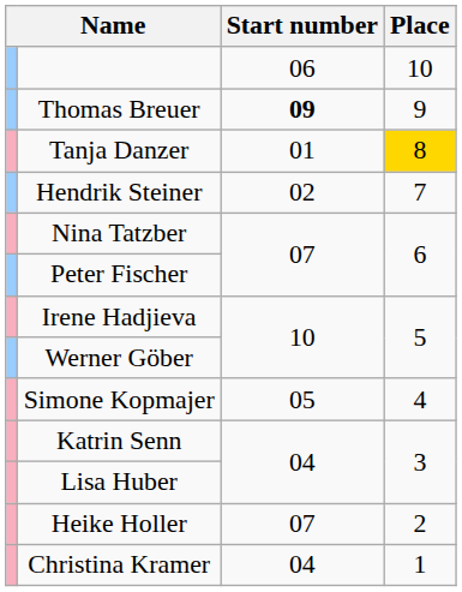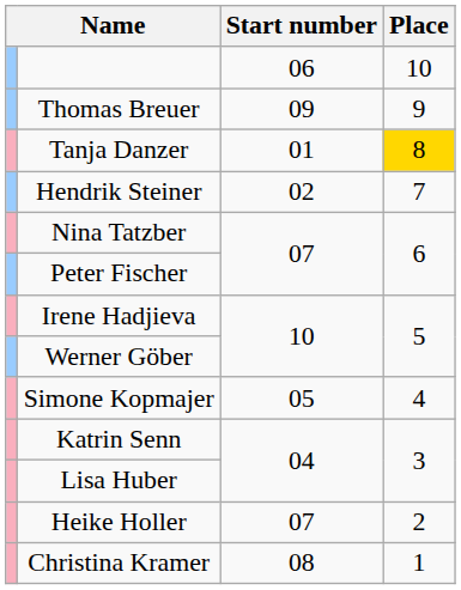Thomas Breuer | Start number: bold -> normal
Christina Kramer | Start number: 04 -> 08
